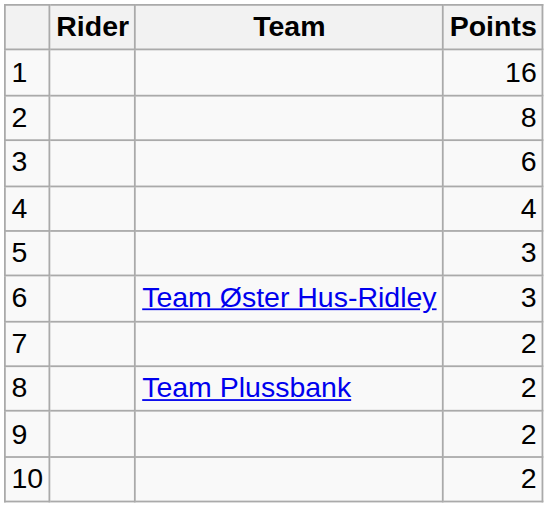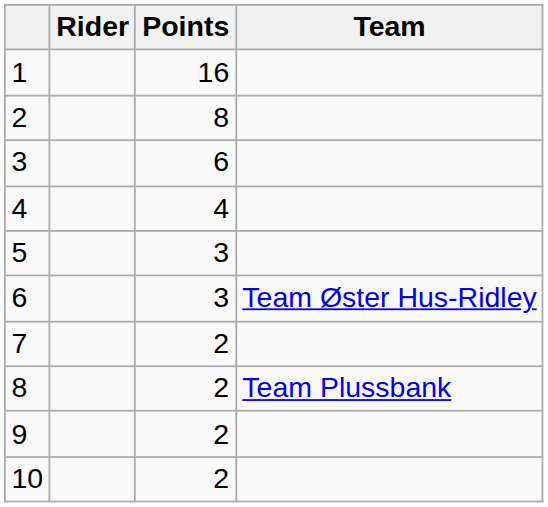columns swapped: Team <-> Points
